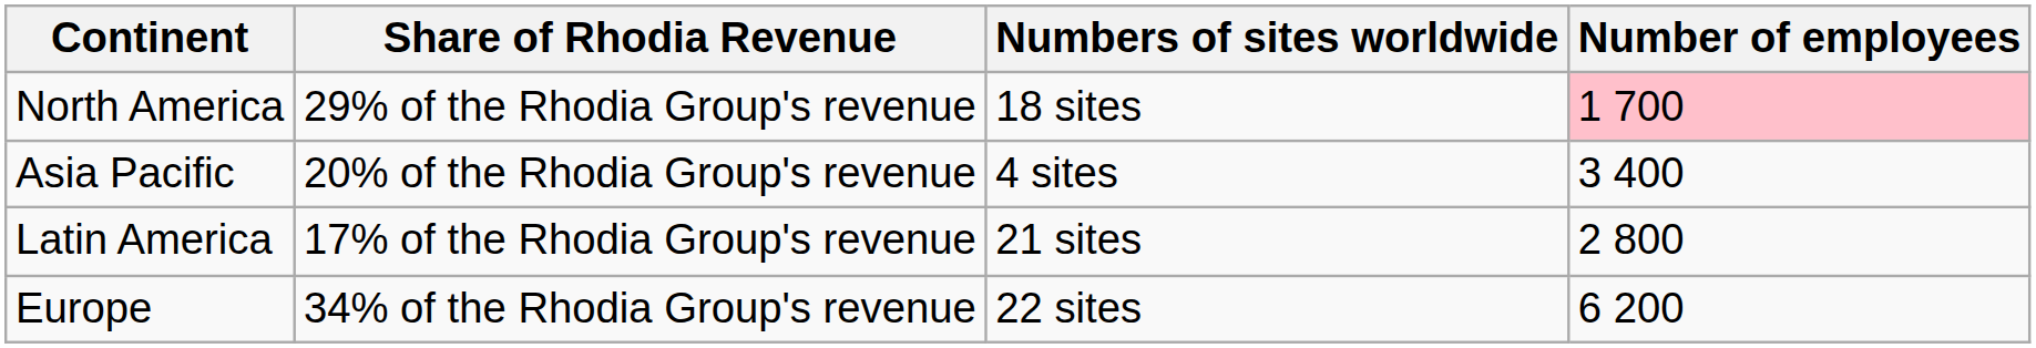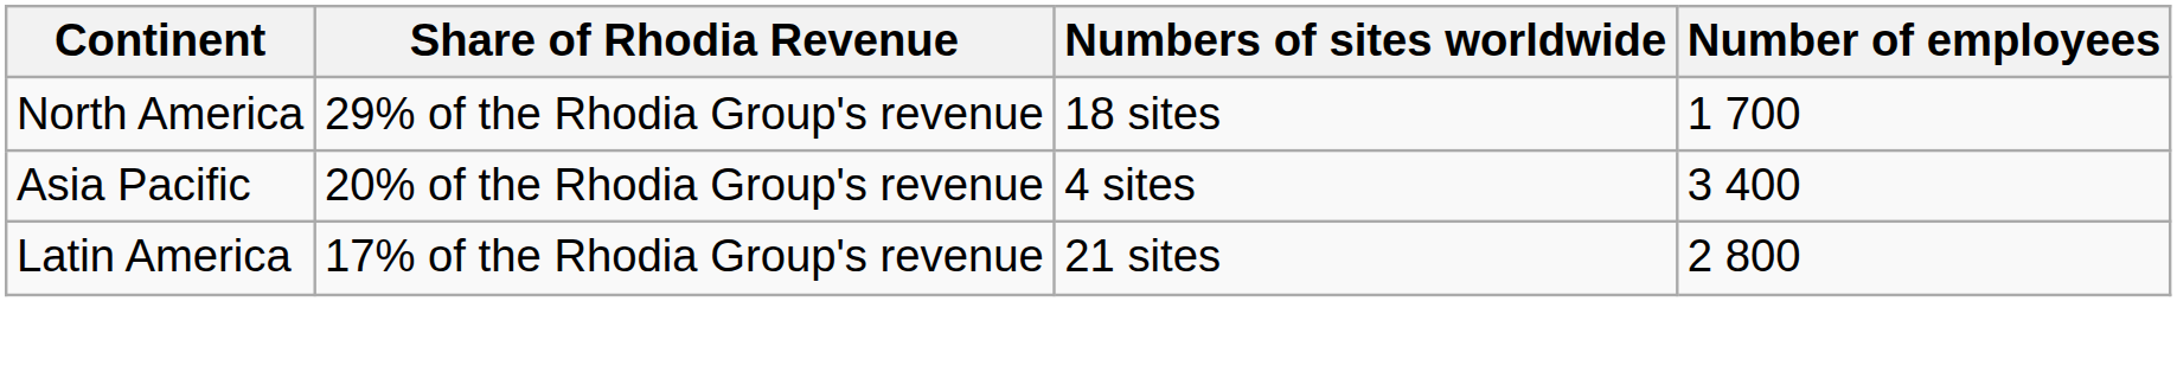North America | Number of employees: pink background -> no background
- row: Europe | 34% of the Rhodia Group's revenue | 22 sites | 6 200
